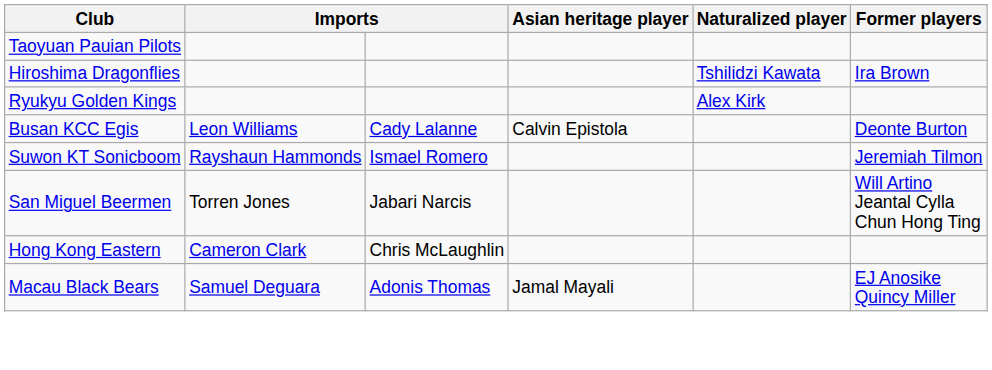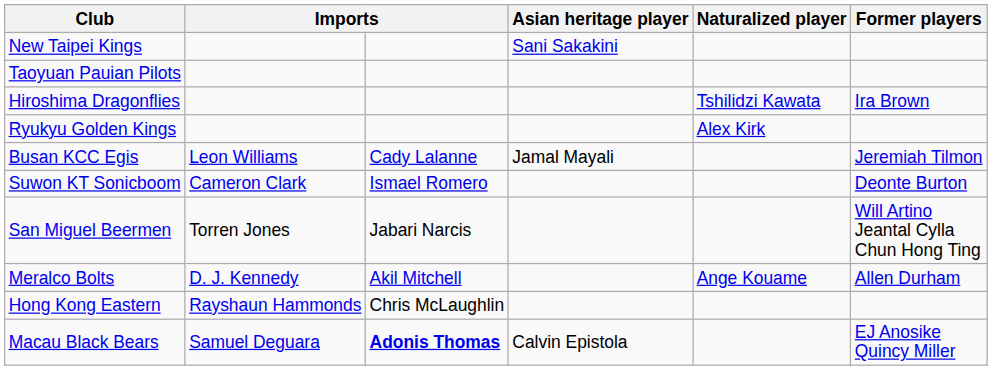+ row: New Taipei Kings | Sani Sakakini
Busan KCC Egis | Asian heritage player: Calvin Epistola -> Jamal Mayali
Busan KCC Egis | Former players: Deonte Burton -> Jeremiah Tilmon
Suwon KT Sonicboom | column 2: Rayshaun Hammonds -> Cameron Clark
Suwon KT Sonicboom | Former players: Jeremiah Tilmon -> Deonte Burton
+ row: Meralco Bolts | D. J. Kennedy | Akil Mitchell | Ange Kouame | Allen Durham
Hong Kong Eastern | column 2: Cameron Clark -> Rayshaun Hammonds
Macau Black Bears | column 3: normal -> bold
Macau Black Bears | Asian heritage player: Jamal Mayali -> Calvin Epistola
